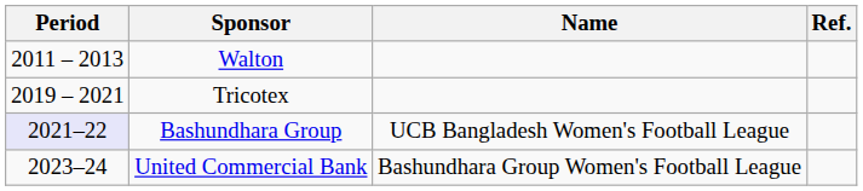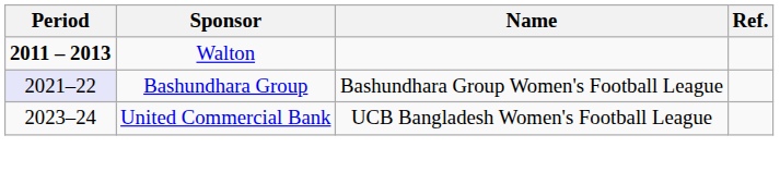Walton | Period: normal -> bold
- row: 2019 – 2021 | Tricotex
Bashundhara Group | Name: UCB Bangladesh Women's Football League -> Bashundhara Group Women's Football League
United Commercial Bank | Name: Bashundhara Group Women's Football League -> UCB Bangladesh Women's Football League
